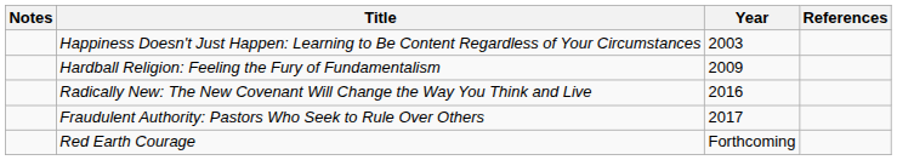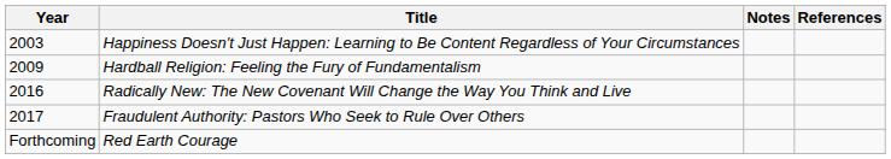columns swapped: Year <-> Notes
